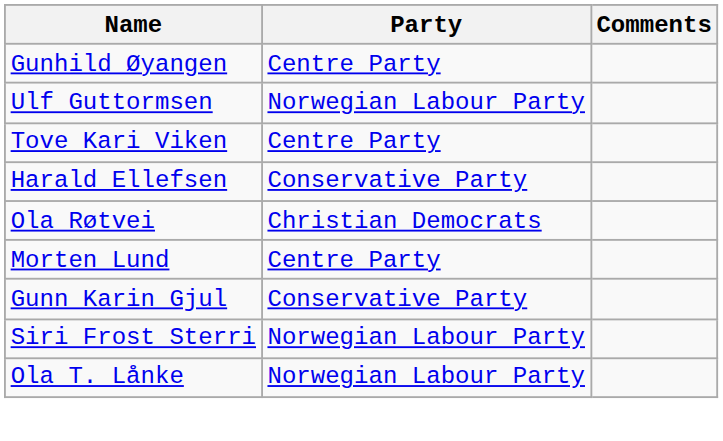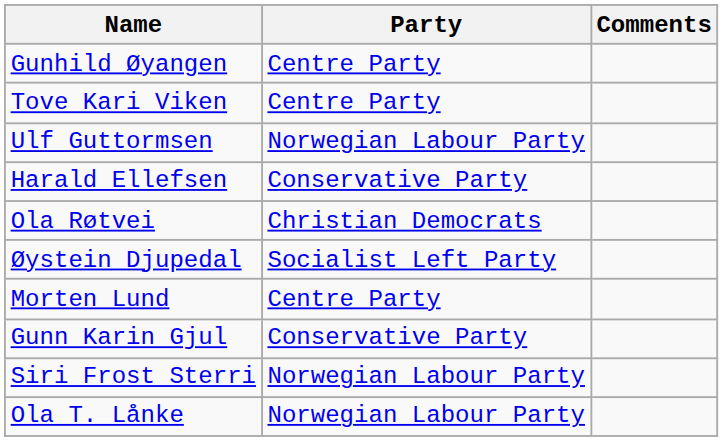rows swapped: Ulf Guttormsen <-> Tove Kari Viken
+ row: Øystein Djupedal | Socialist Left Party
